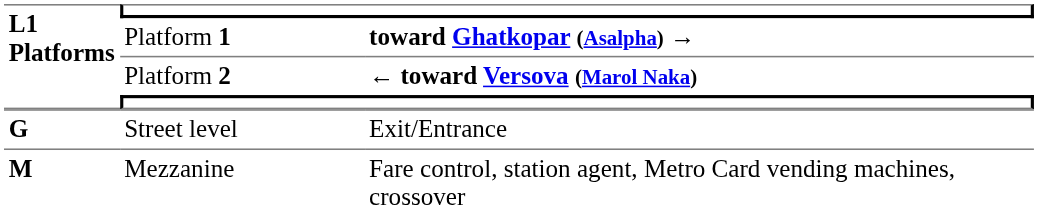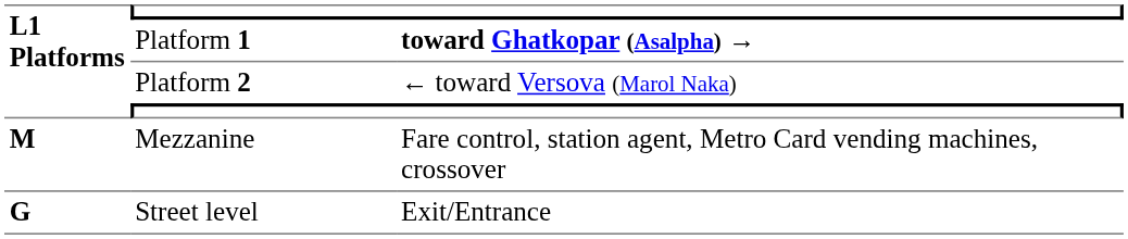Platform 2 | column 3: bold -> normal
rows swapped: Mezzanine <-> Street level
